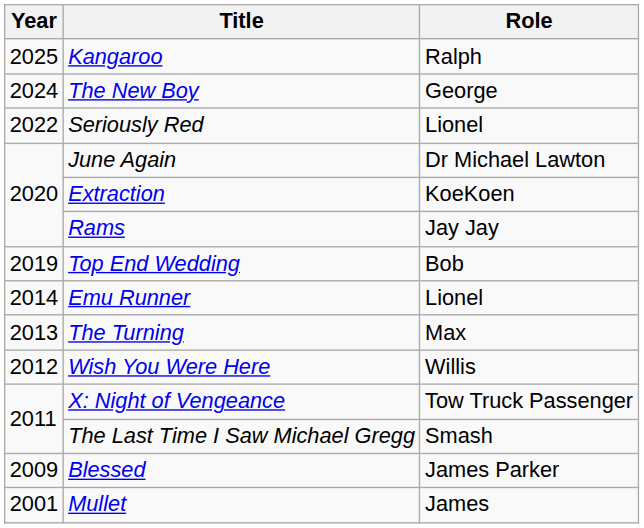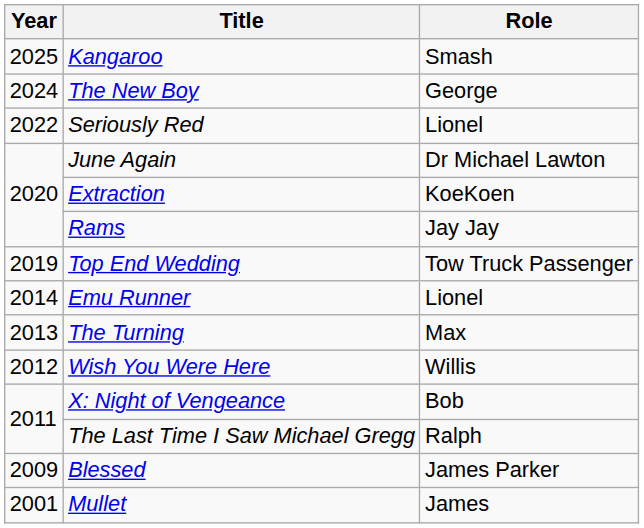Kangaroo | Role: Ralph -> Smash
Top End Wedding | Role: Bob -> Tow Truck Passenger
X: Night of Vengeance | Role: Tow Truck Passenger -> Bob
The Last Time I Saw Michael Gregg | Role: Smash -> Ralph
